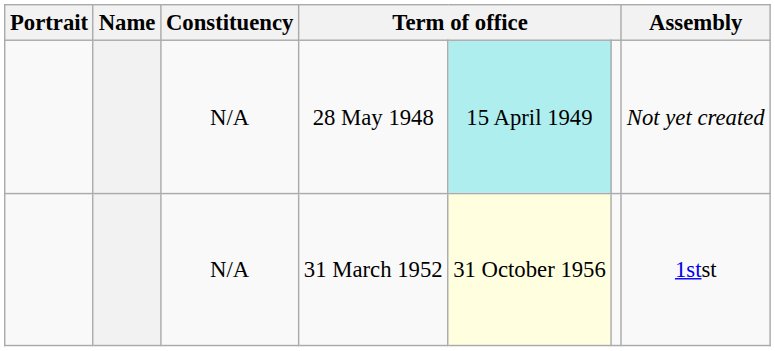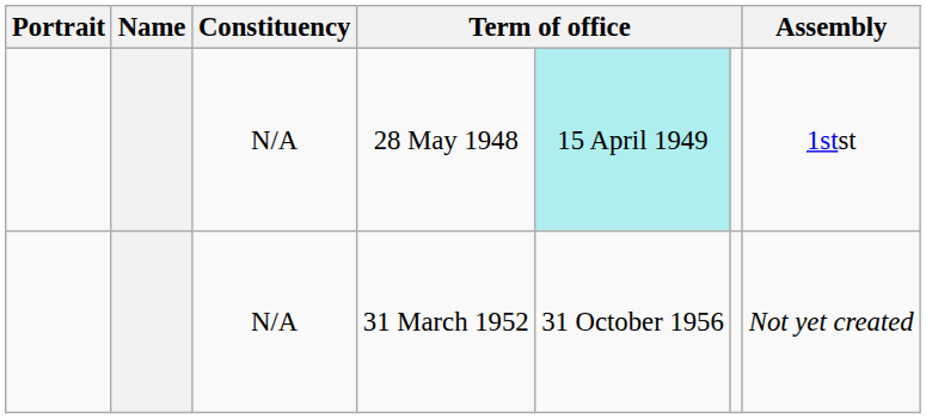28 May 1948 | Assembly: Not yet created -> 1stst
31 March 1952 | column 5: lightyellow background -> no background
31 March 1952 | Assembly: 1stst -> Not yet created
